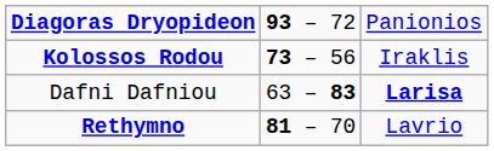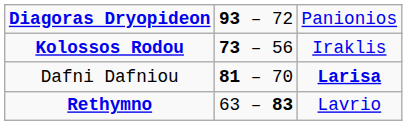Dafni Dafniou | column 2: 63 – 83 -> 81 – 70
Rethymno | column 2: 81 – 70 -> 63 – 83
